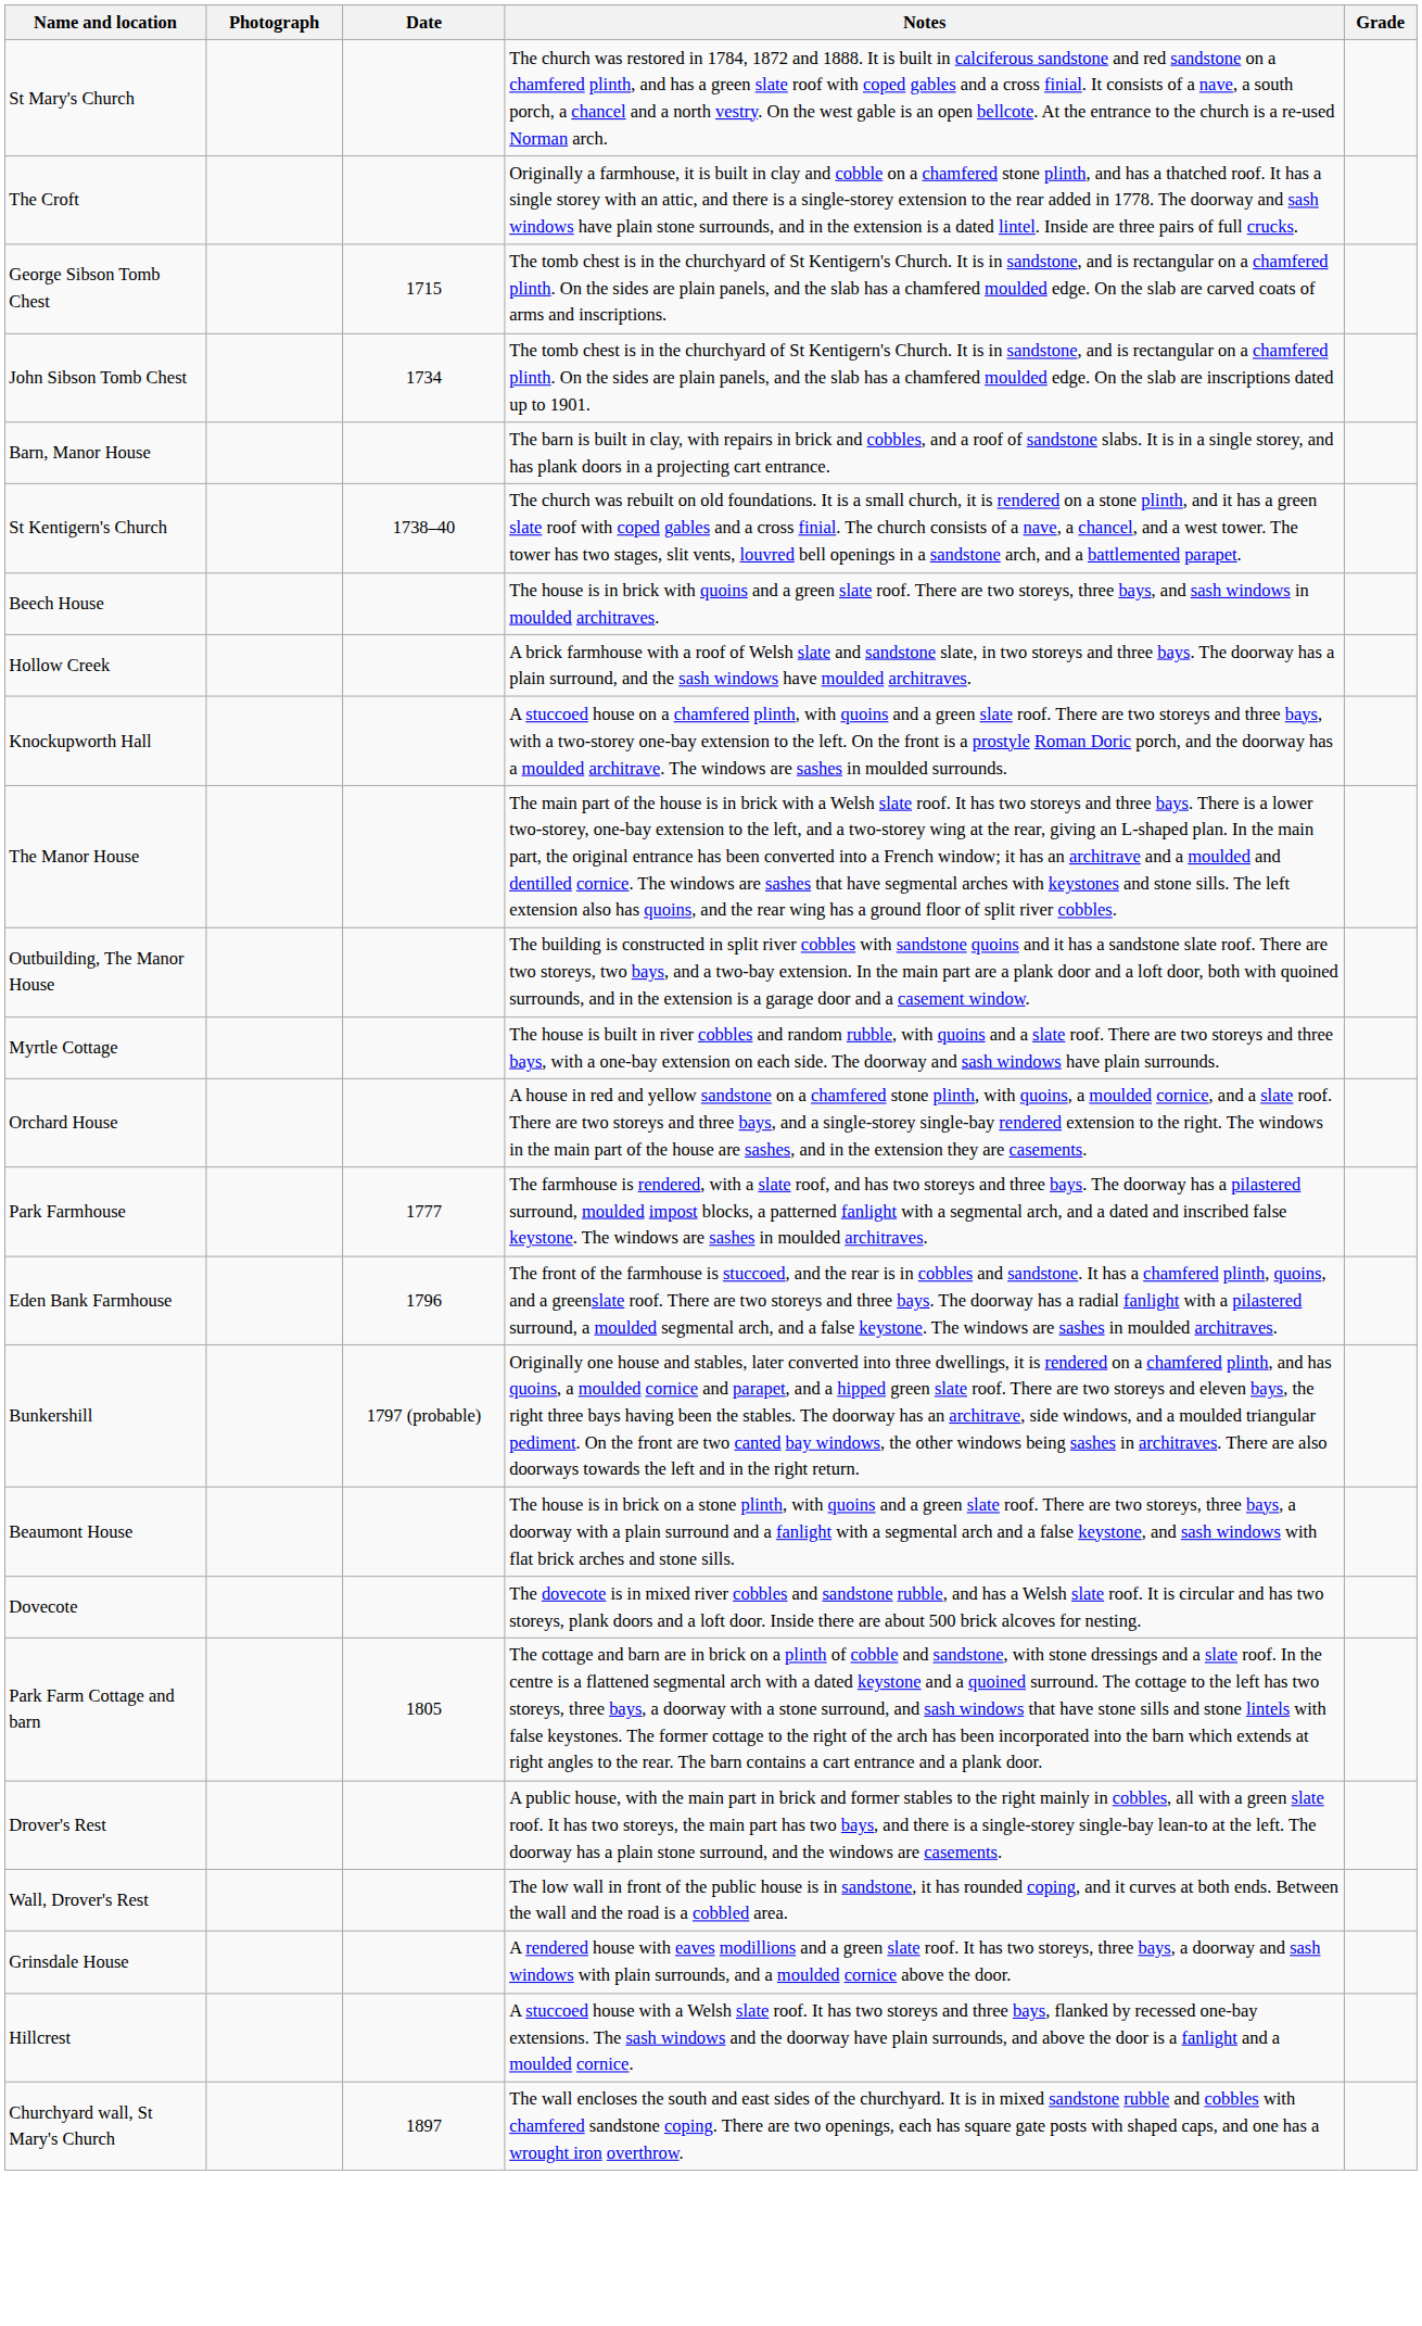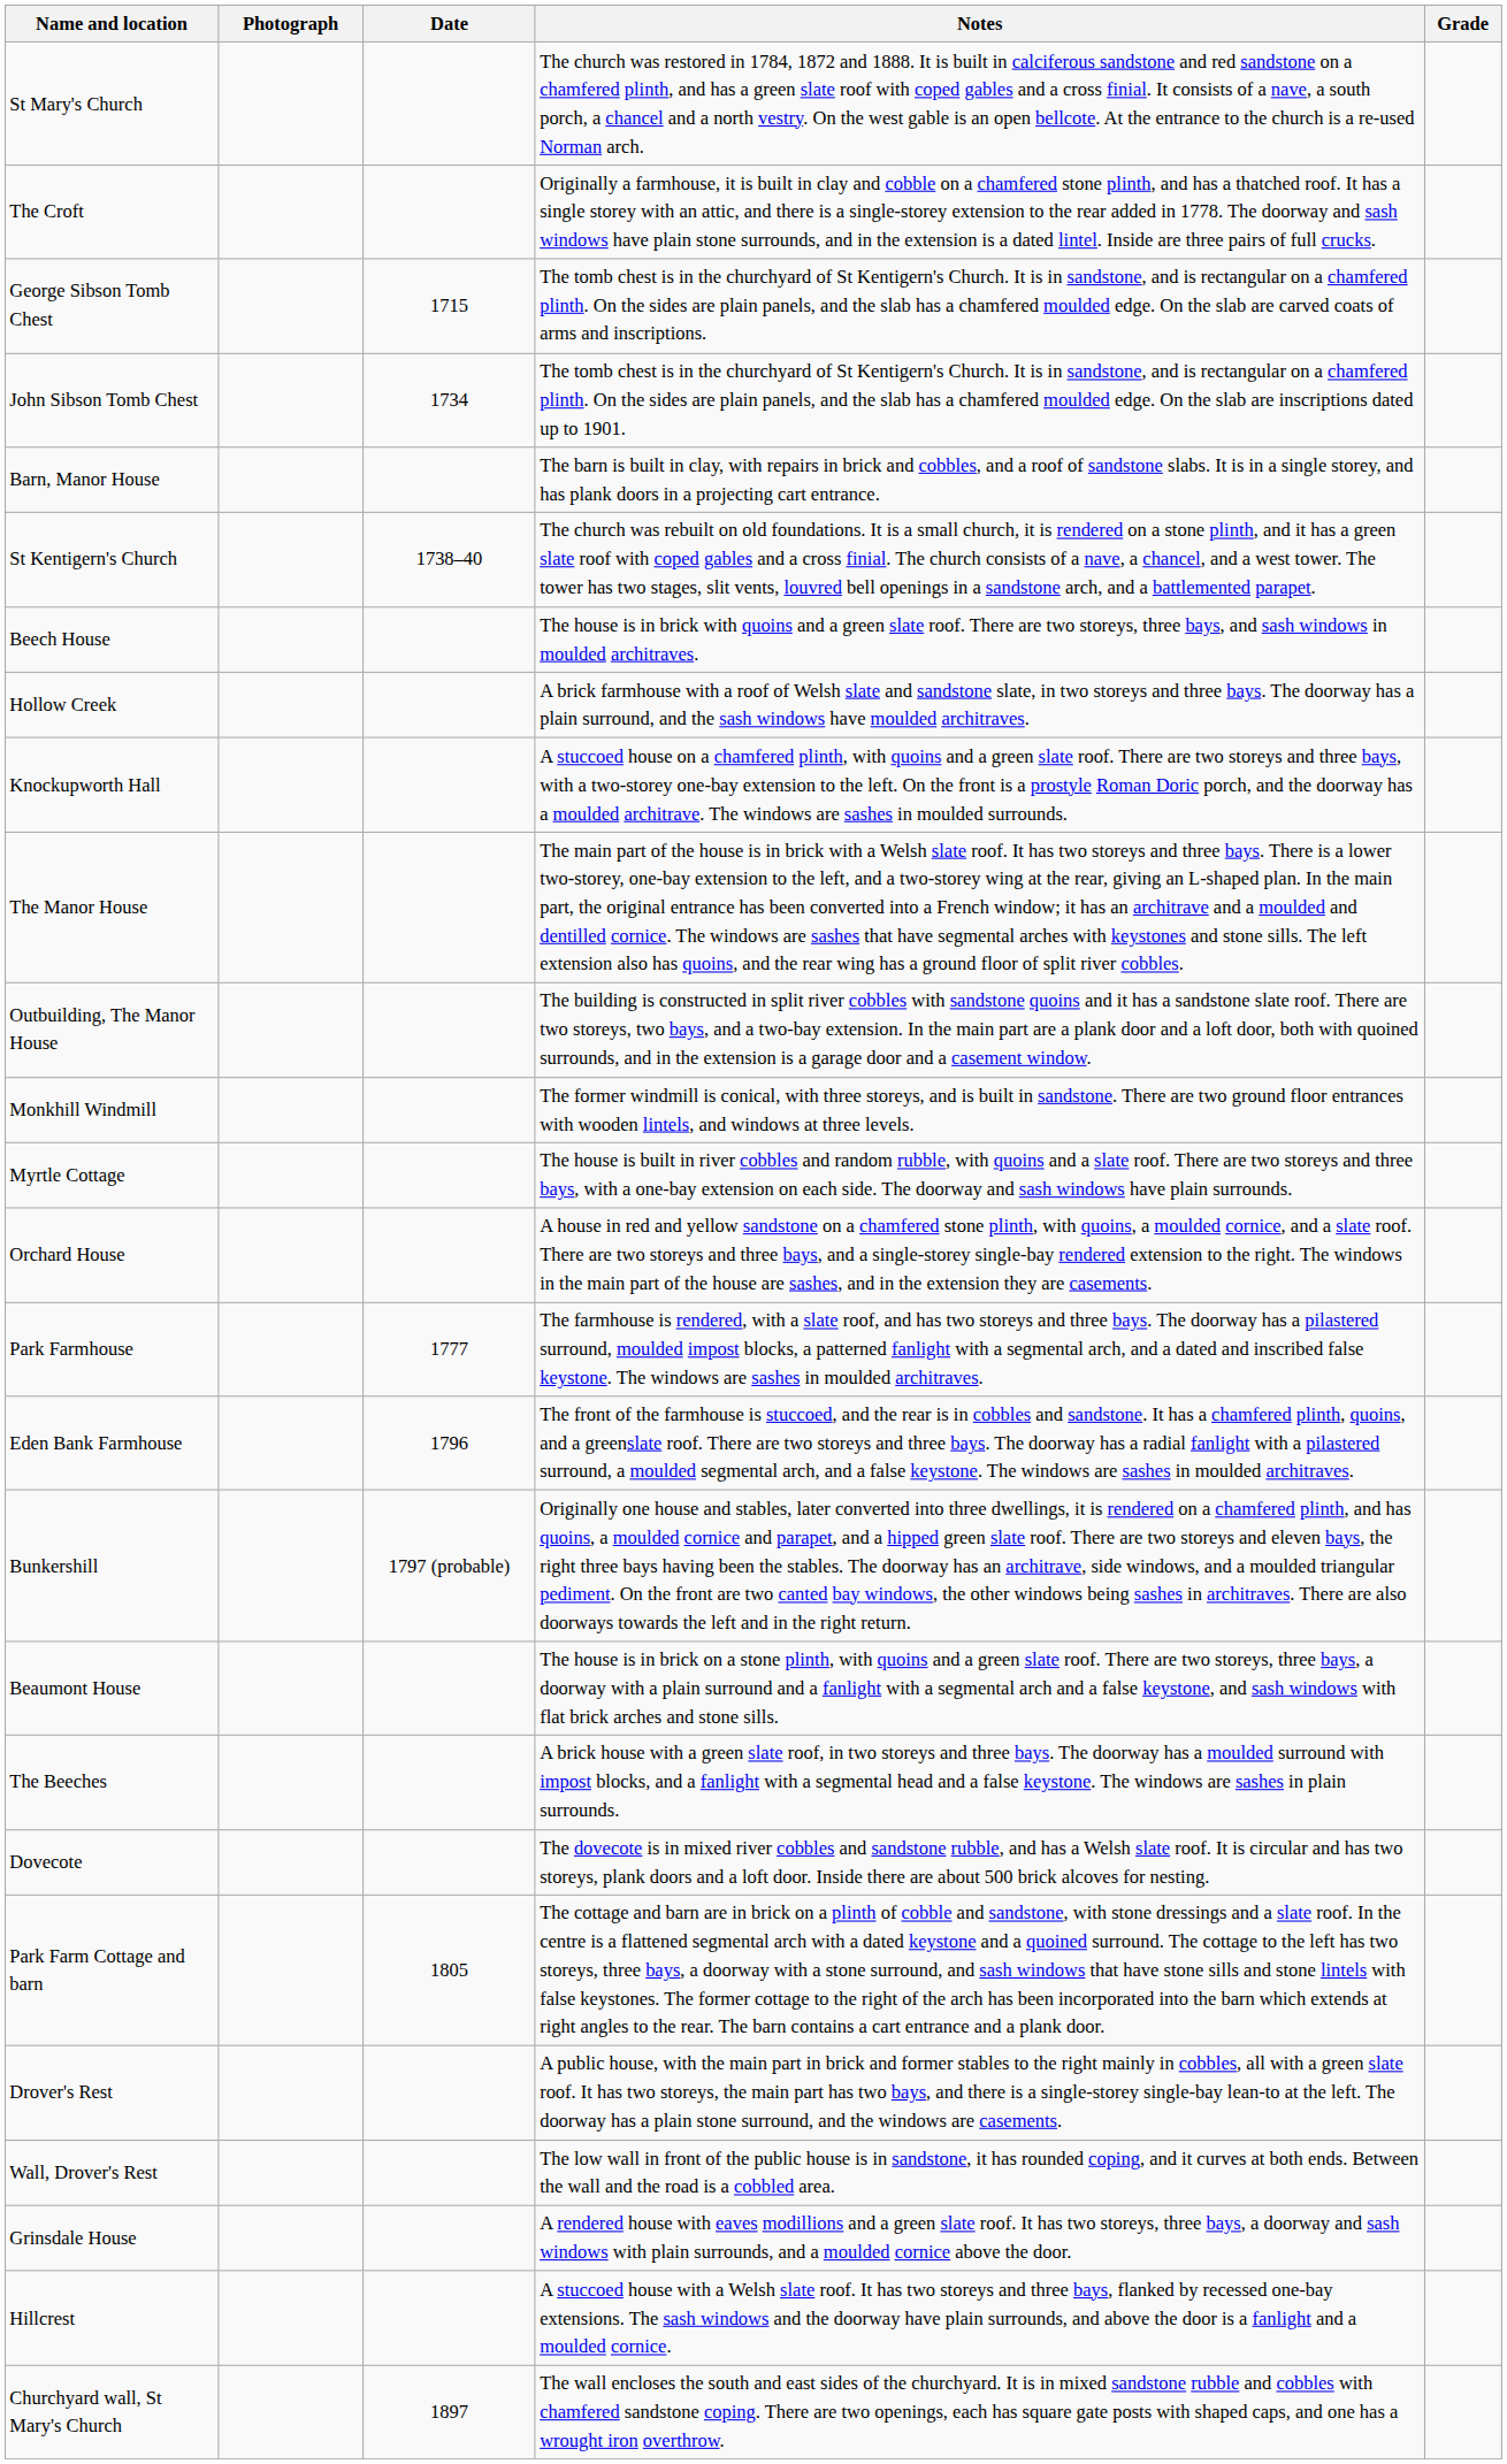+ row: Monkhill Windmill | The former windmill is conical, with three storeys, and is built in sandstone. There are two ground floor entrances with wooden lintels, and windows at three levels.
+ row: The Beeches | A brick house with a green slate roof, in two storeys and three bays. The doorway has a moulded surround with impost blocks, and a fanlight with a segmental head and a false keystone. The windows are sashes in plain surrounds.
